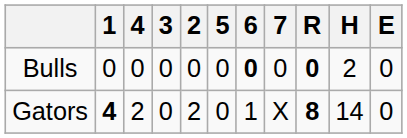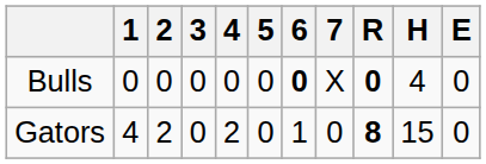columns swapped: 2 <-> 4
Bulls | 7: 0 -> X
Bulls | H: 2 -> 4
Gators | 1: bold -> normal
Gators | 7: X -> 0
Gators | H: 14 -> 15
